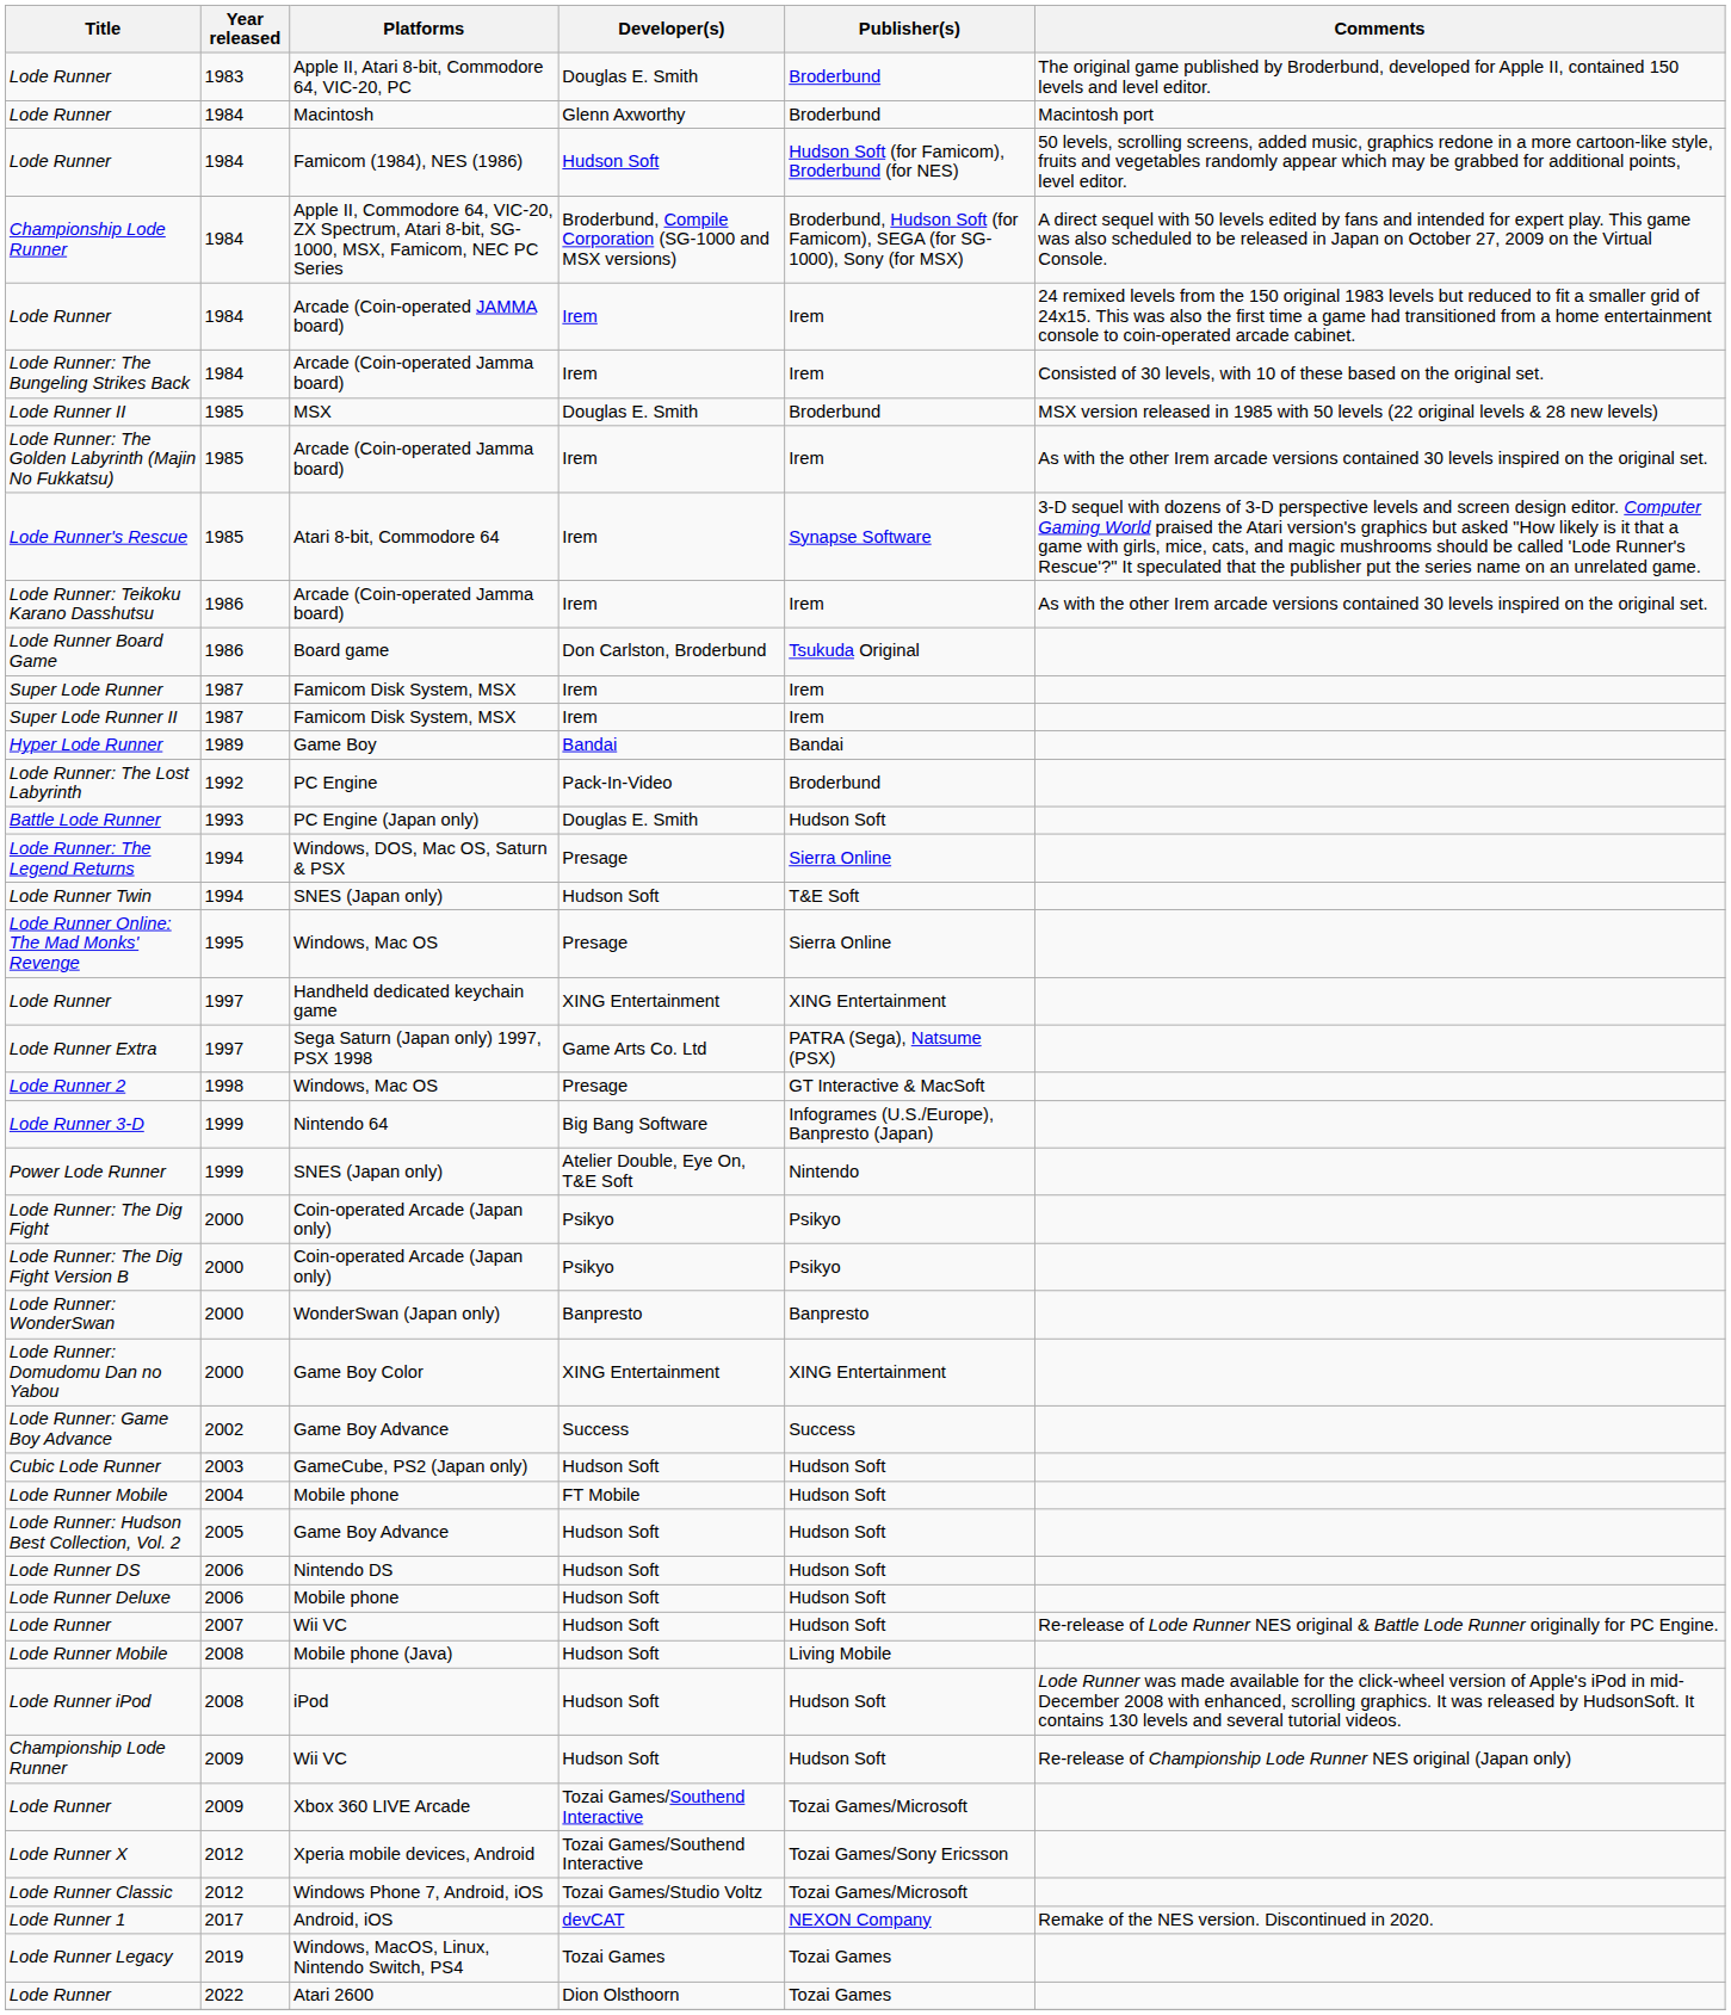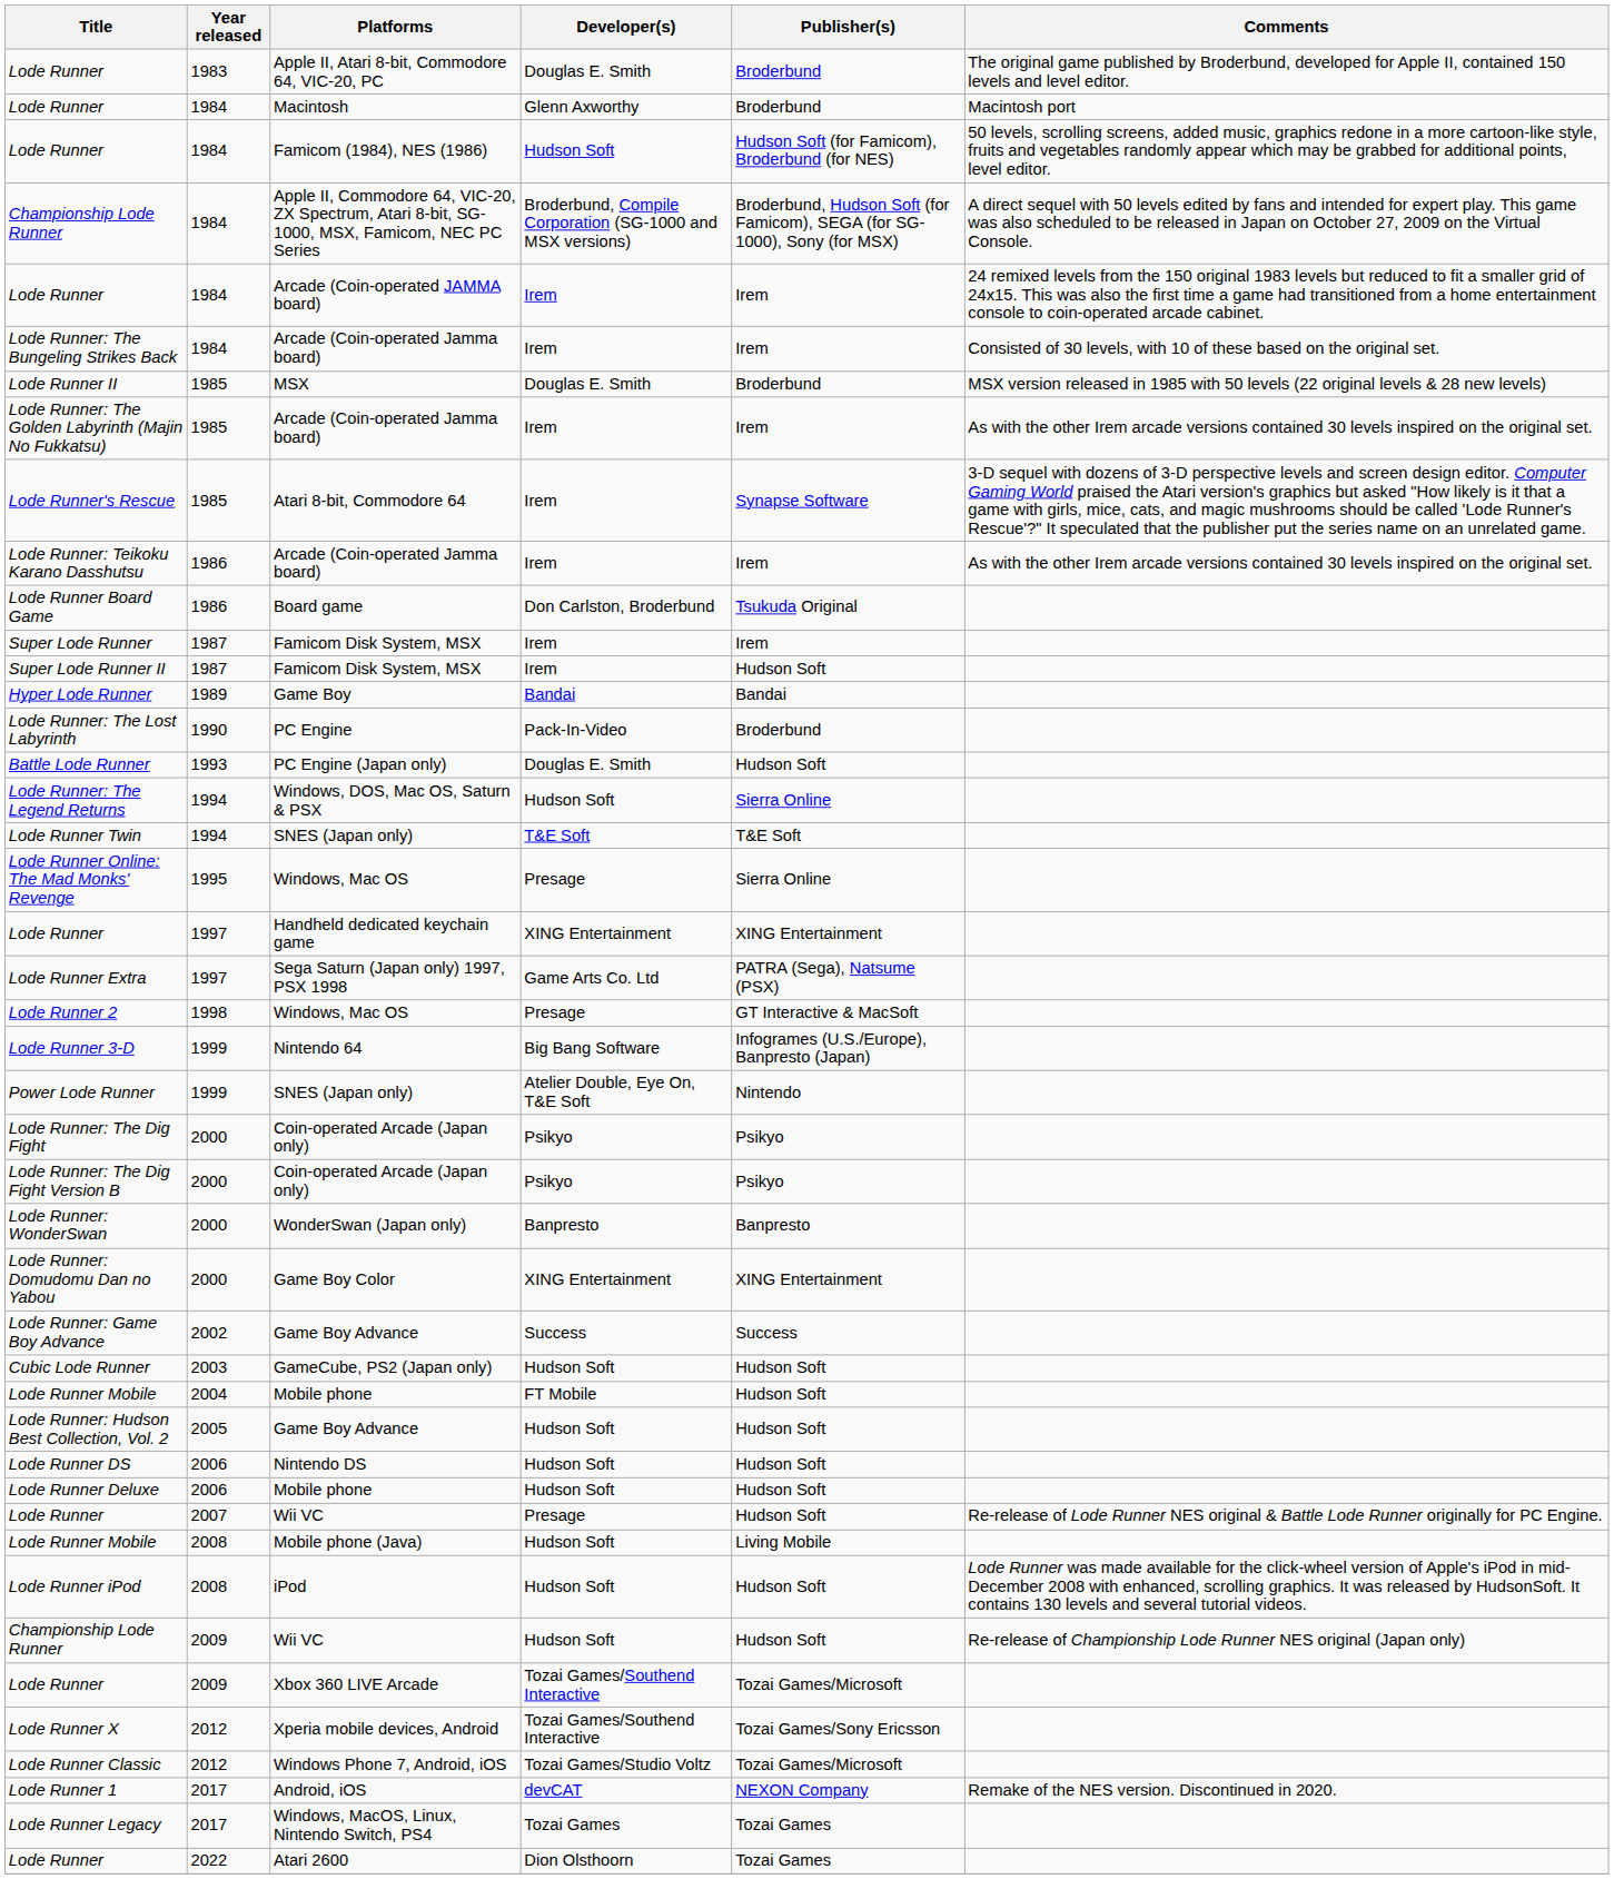Super Lode Runner II | Publisher(s): Irem -> Hudson Soft
Lode Runner: The Lost Labyrinth | Year released: 1992 -> 1990
Lode Runner: The Legend Returns | Developer(s): Presage -> Hudson Soft
Lode Runner Twin | Developer(s): Hudson Soft -> T&E Soft
Lode Runner / Wii VC | Developer(s): Hudson Soft -> Presage
Lode Runner Legacy | Year released: 2019 -> 2017
